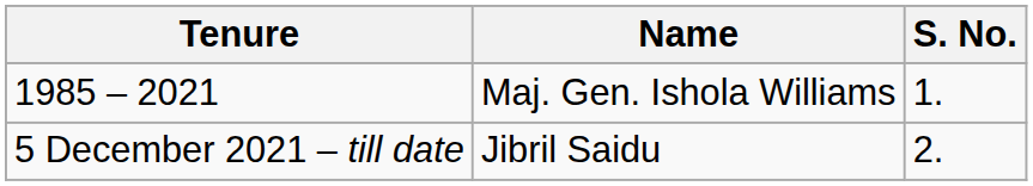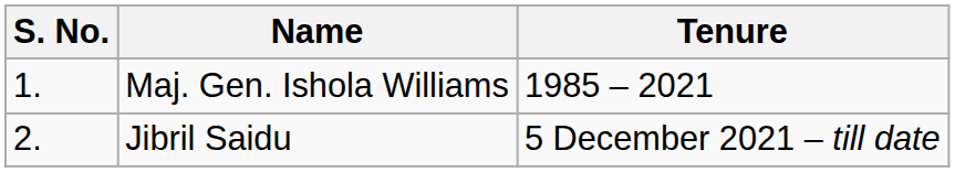columns swapped: S. No. <-> Tenure
